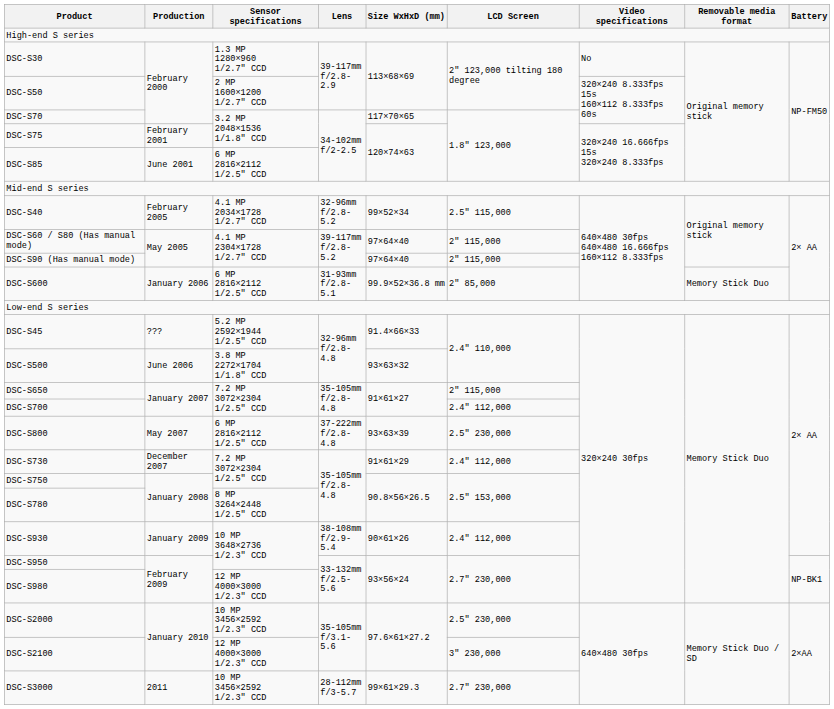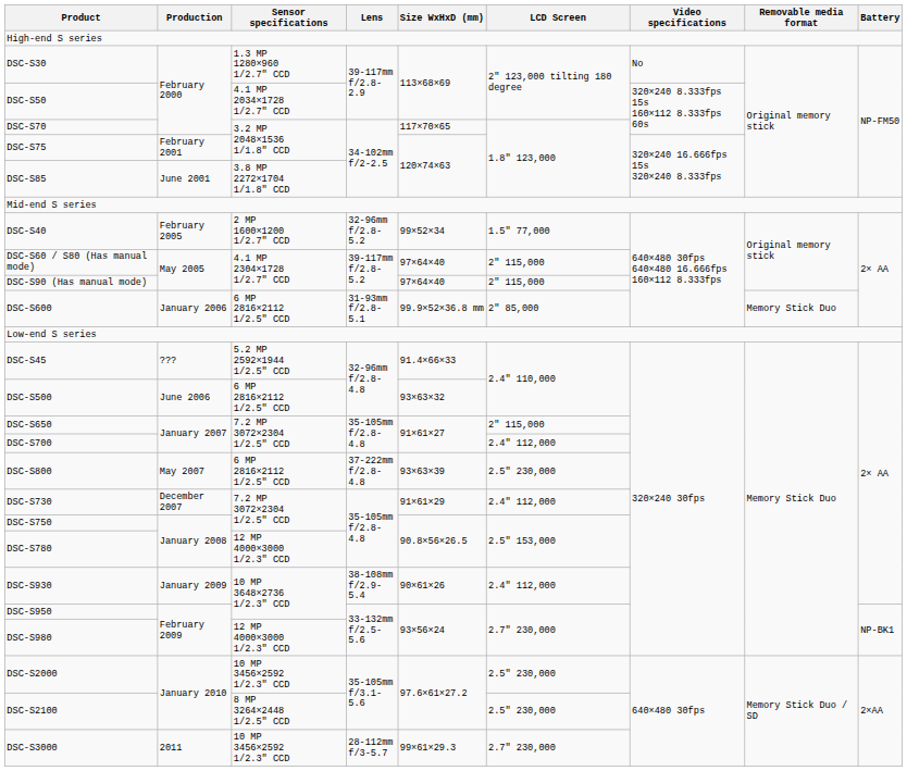DSC-S50 | Sensor specifications: 2 MP 1600×1200 1/2.7" CCD -> 4.1 MP 2034×1728 1/2.7" CCD
DSC-S85 | Sensor specifications: 6 MP 2816×2112 1/2.5" CCD -> 3.8 MP 2272×1704 1/1.8" CCD
DSC-S40 | Sensor specifications: 4.1 MP 2034×1728 1/2.7" CCD -> 2 MP 1600×1200 1/2.7" CCD
DSC-S40 | LCD Screen: 2.5" 115,000 -> 1.5" 77,000
DSC-S500 | Sensor specifications: 3.8 MP 2272×1704 1/1.8" CCD -> 6 MP 2816×2112 1/2.5" CCD
DSC-S780 | Sensor specifications: 8 MP 3264×2448 1/2.5" CCD -> 12 MP 4000×3000 1/2.3" CCD
DSC-S2100 | Sensor specifications: 12 MP 4000×3000 1/2.3" CCD -> 8 MP 3264×2448 1/2.5" CCD
DSC-S2100 | LCD Screen: 3" 230,000 -> 2.5" 230,000
